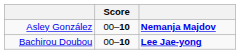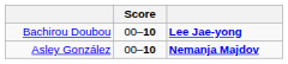rows swapped: Bachirou Doubou <-> Asley González
